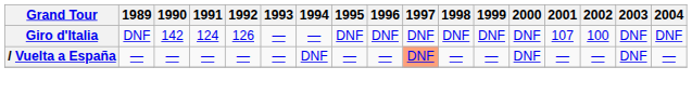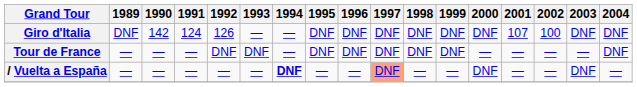+ row: Tour de France | — | — | — | DNF | DNF | — | DNF | DNF | DNF | DNF | DNF | — | — | — | — | DNF
/ Vuelta a España | 1994: normal -> bold
